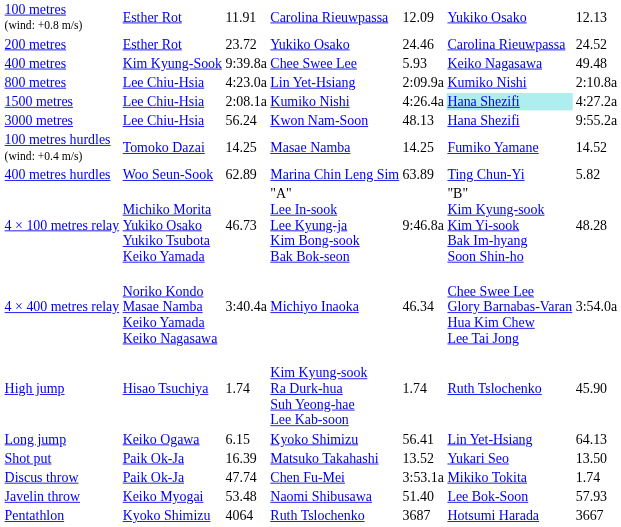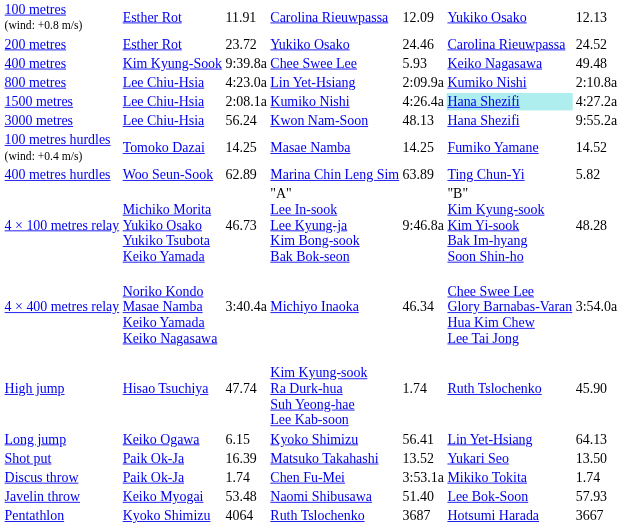High jump | column 3: 1.74 -> 47.74
Discus throw | column 3: 47.74 -> 1.74
